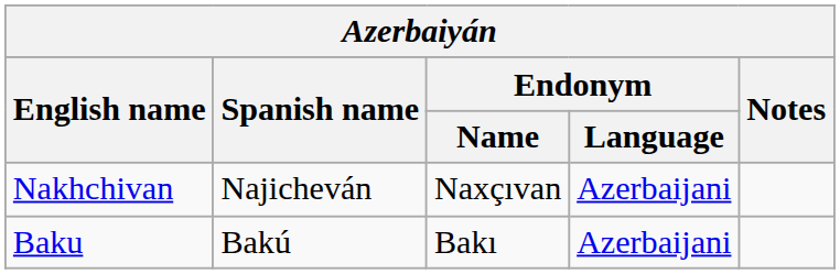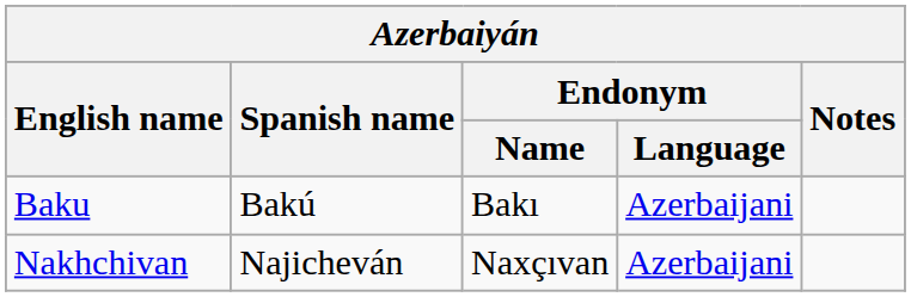rows swapped: Baku <-> Nakhchivan
